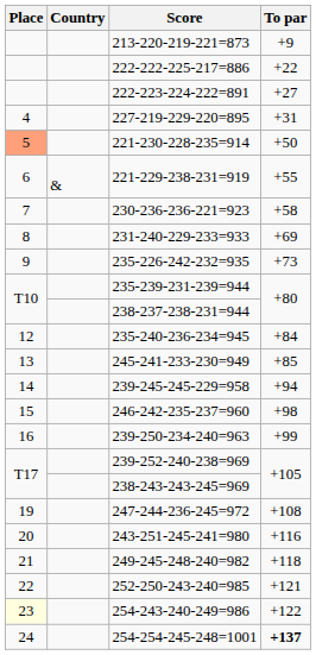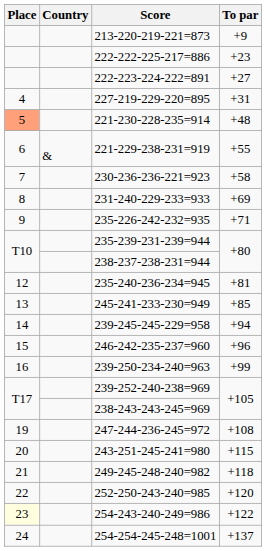222-222-225-217=886 | To par: +22 -> +23
221-230-228-235=914 | To par: +50 -> +48
235-226-242-232=935 | To par: +73 -> +71
235-240-236-234=945 | To par: +84 -> +81
246-242-235-237=960 | To par: +98 -> +96
243-251-245-241=980 | To par: +116 -> +115
252-250-243-240=985 | To par: +121 -> +120
254-254-245-248=1001 | To par: bold -> normal
